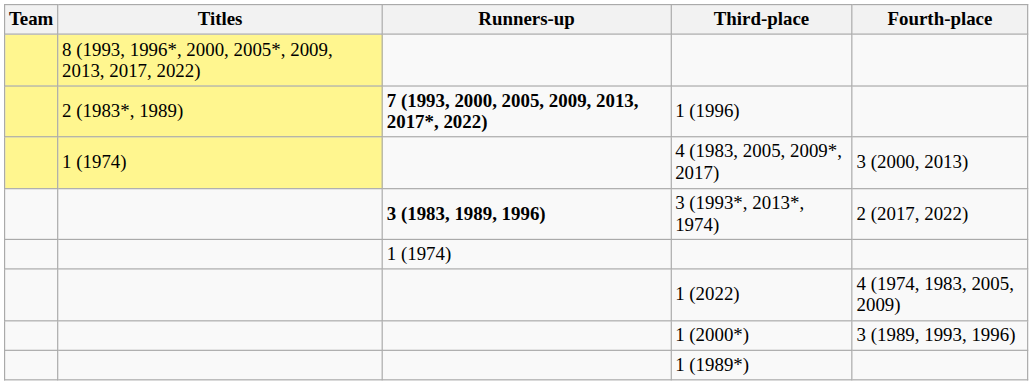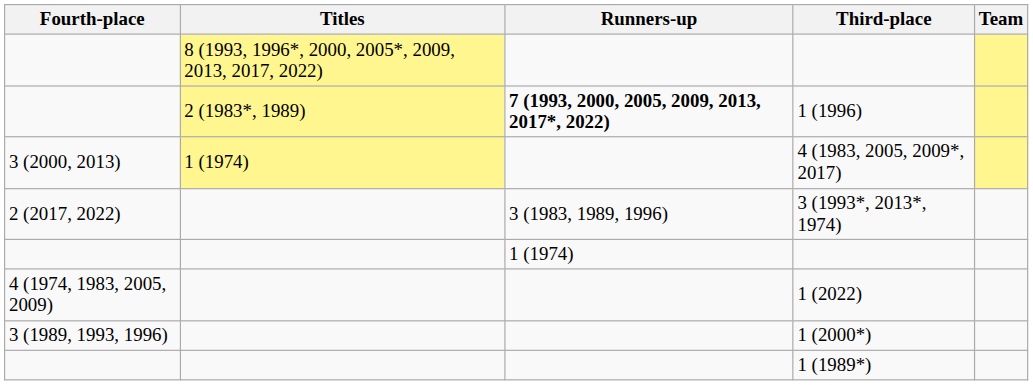columns swapped: Team <-> Fourth-place
3 (1993*, 2013*, 1974) | Runners-up: bold -> normal
